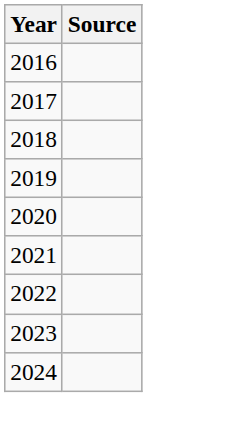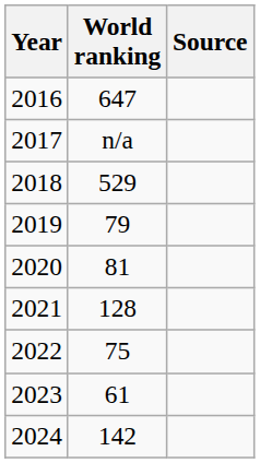+ column: World ranking | 647 | n/a | 529 | 79 | 81 | 128 | 75 | 61 | 142
